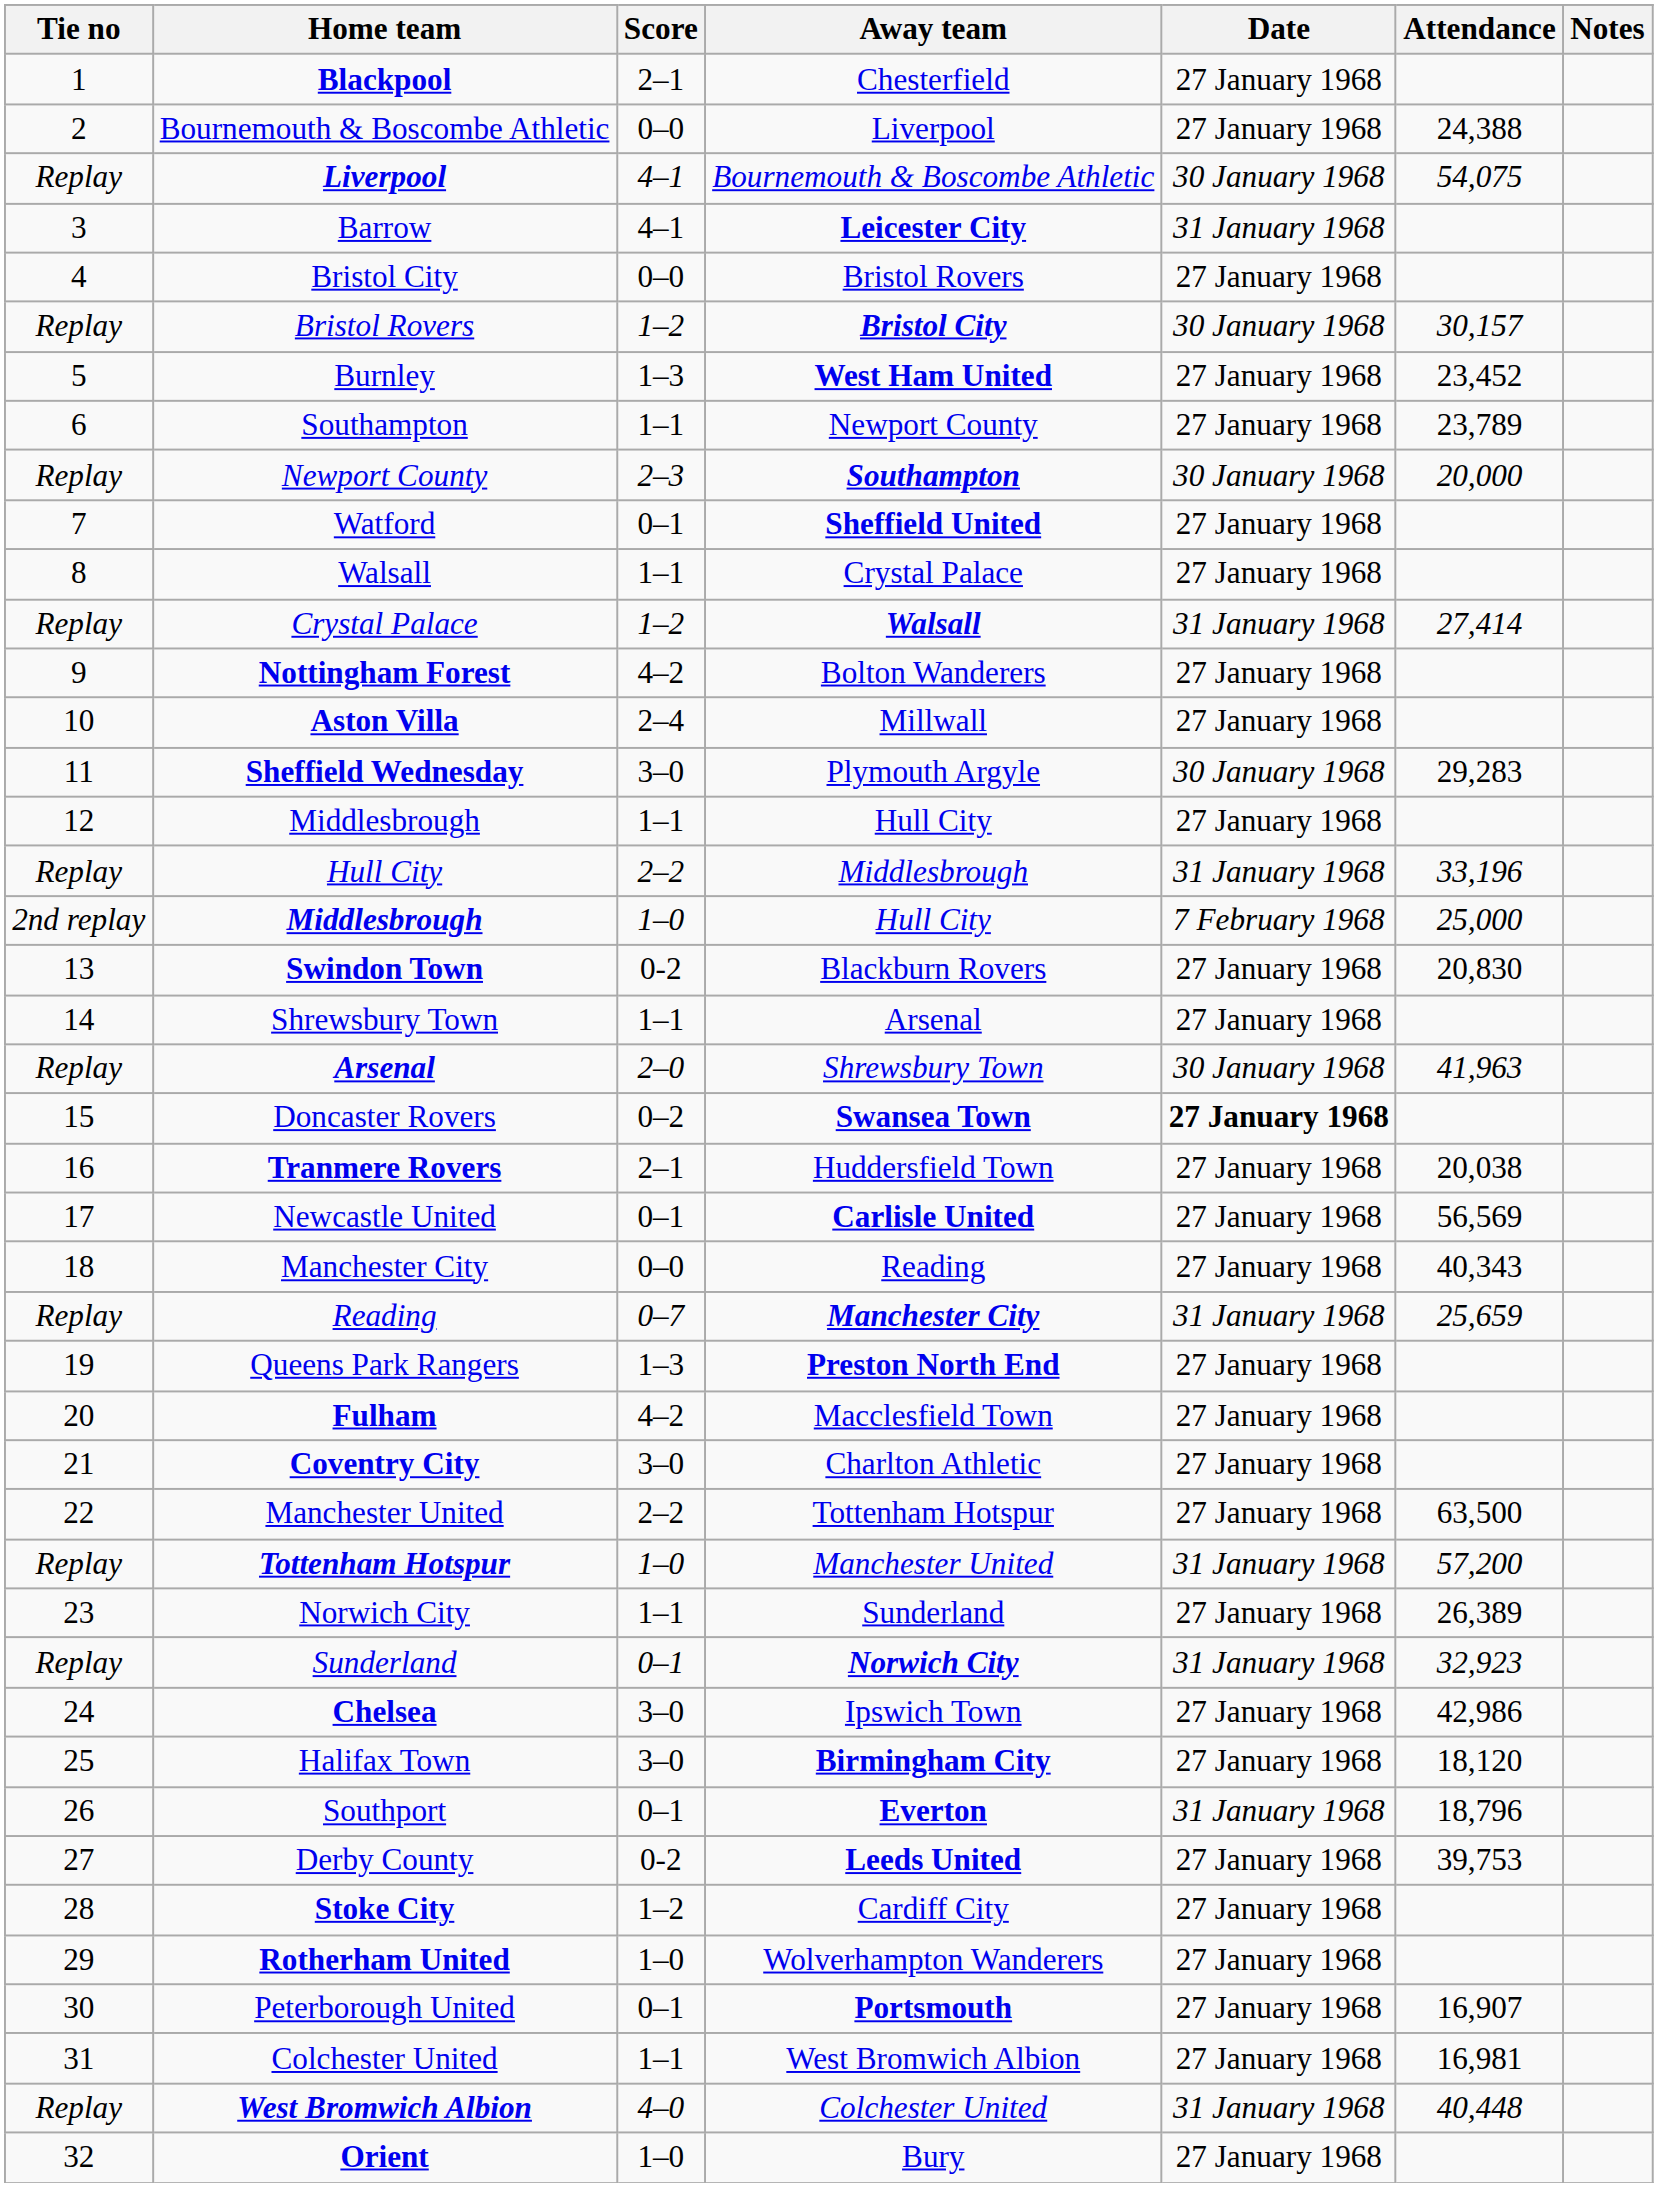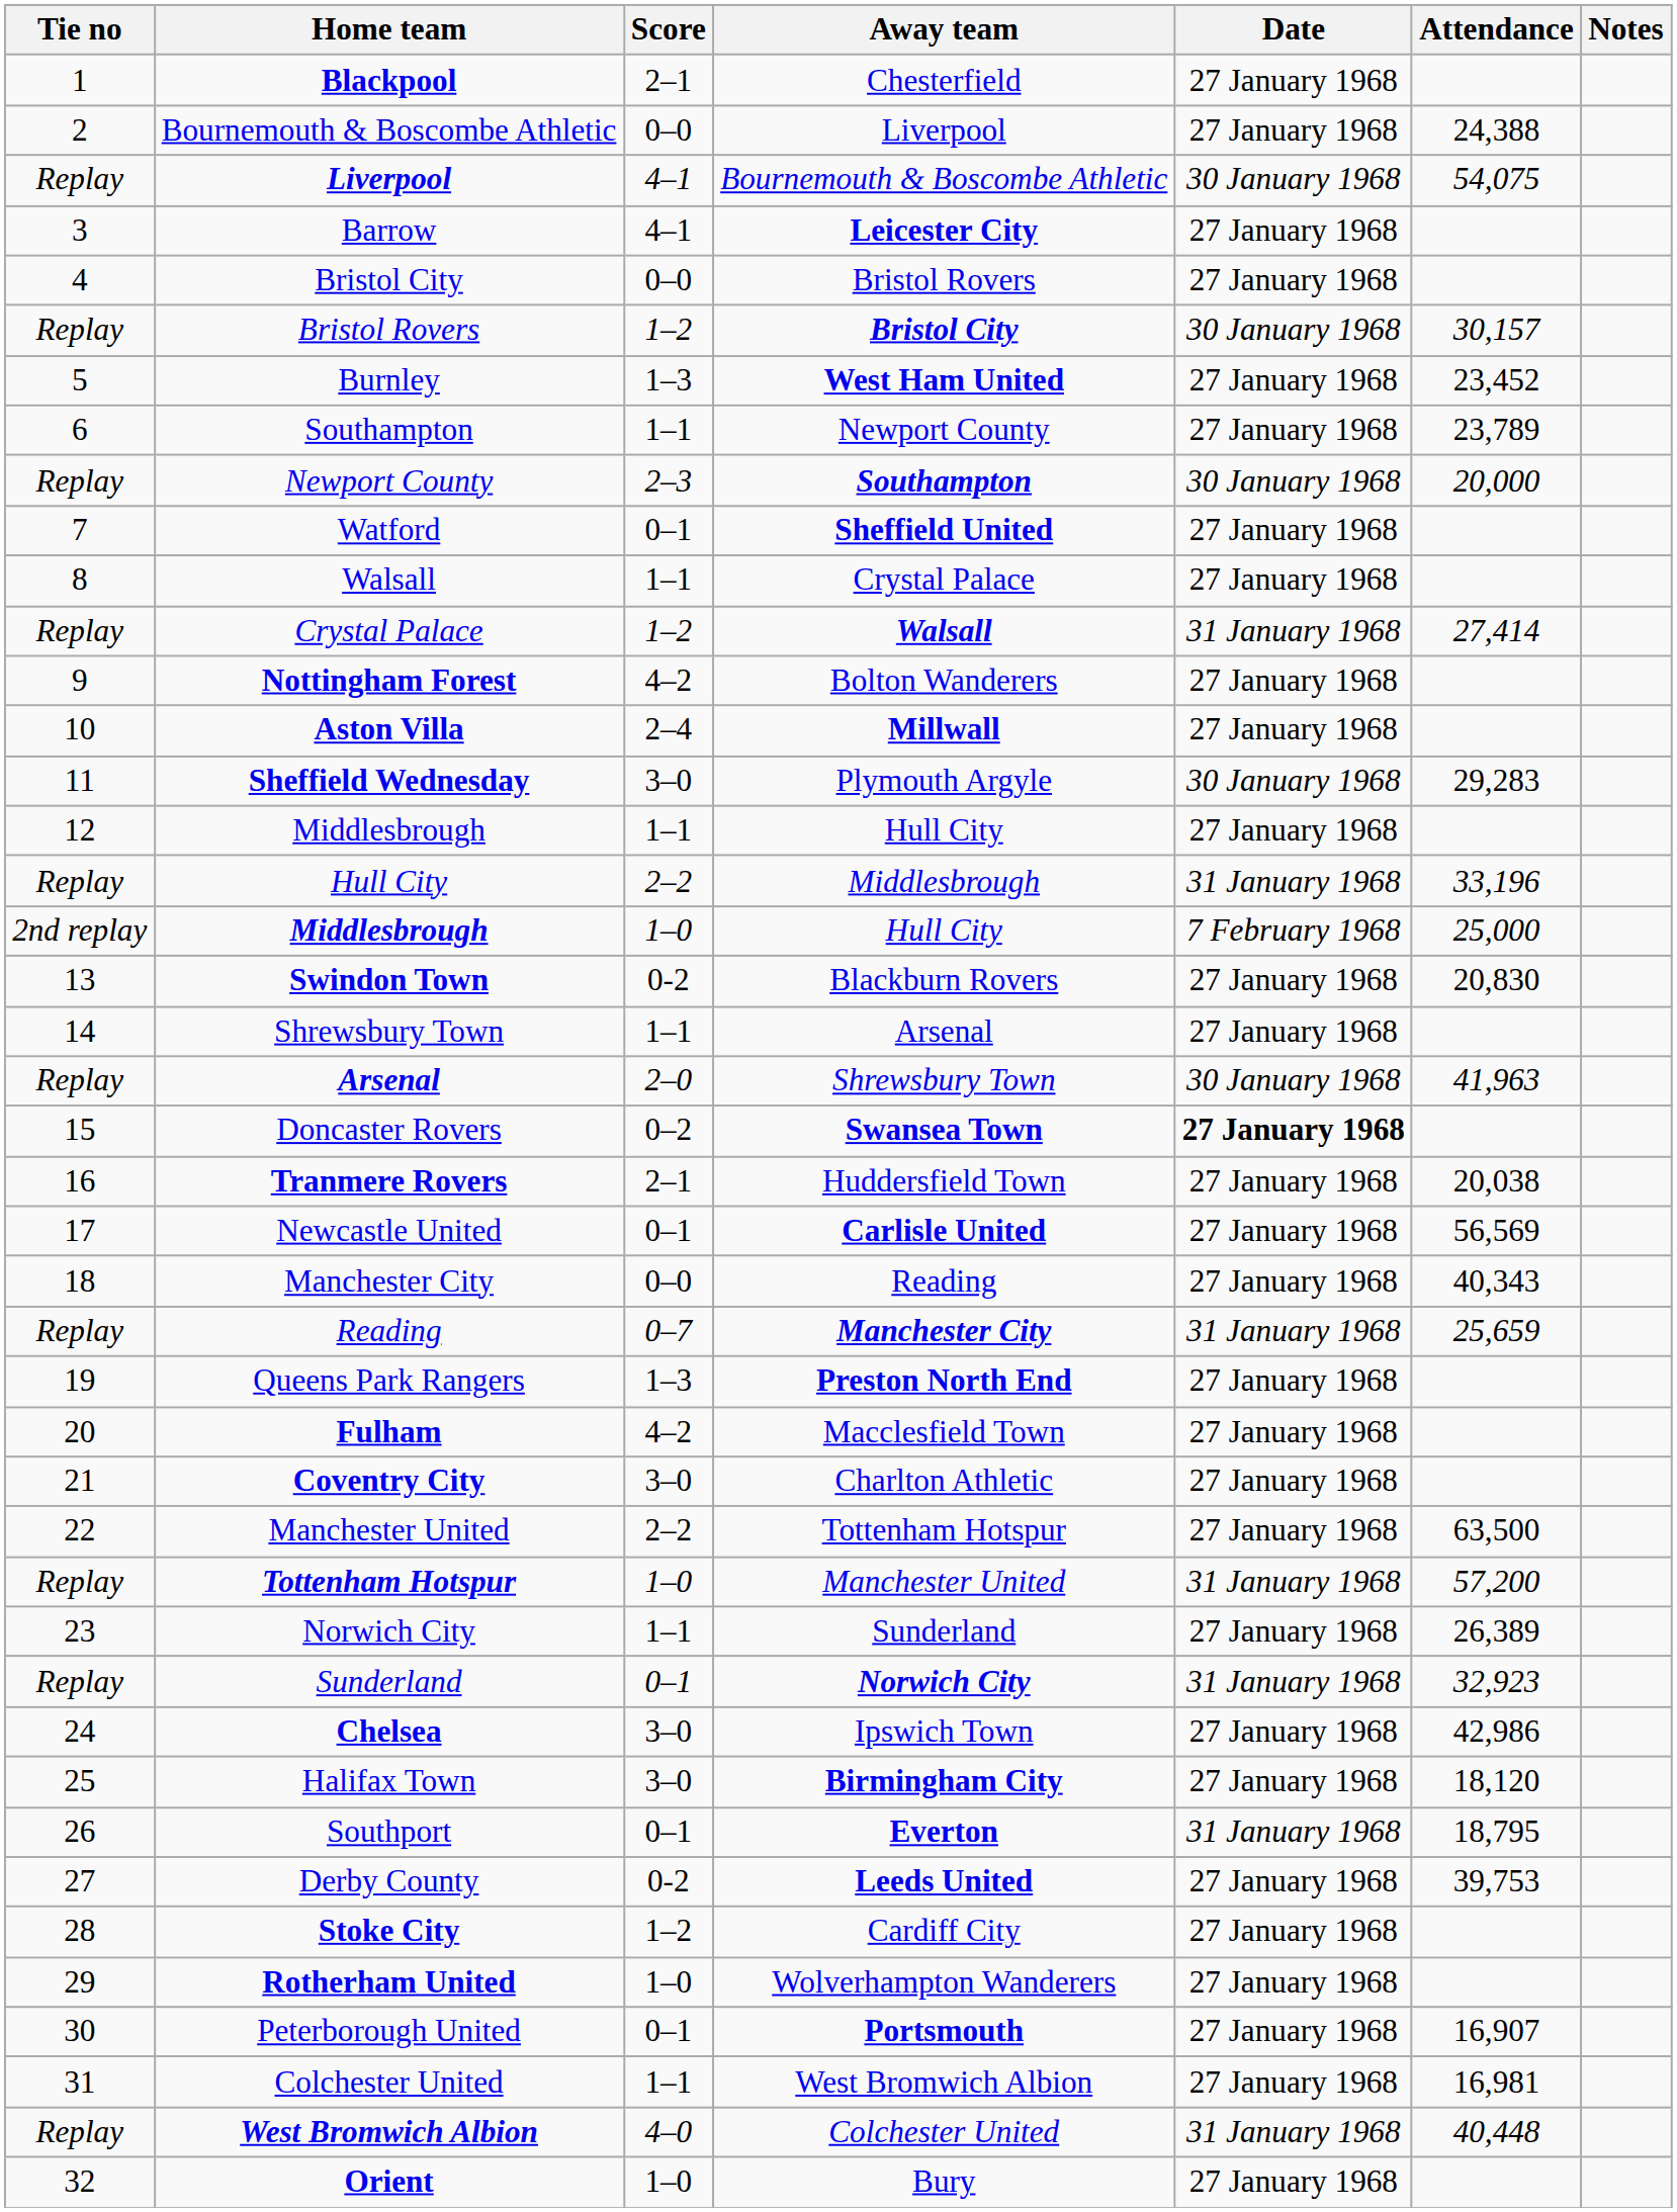Barrow | Date: 31 January 1968 -> 27 January 1968
Aston Villa | Away team: normal -> bold
Southport | Attendance: 18,796 -> 18,795
